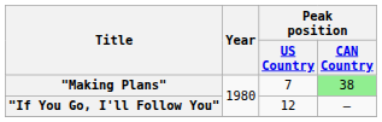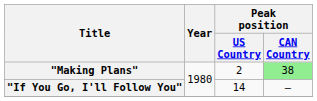"Making Plans" | Peak position / US Country: 7 -> 2
"If You Go, I'll Follow You" | Peak position / US Country: 12 -> 14
